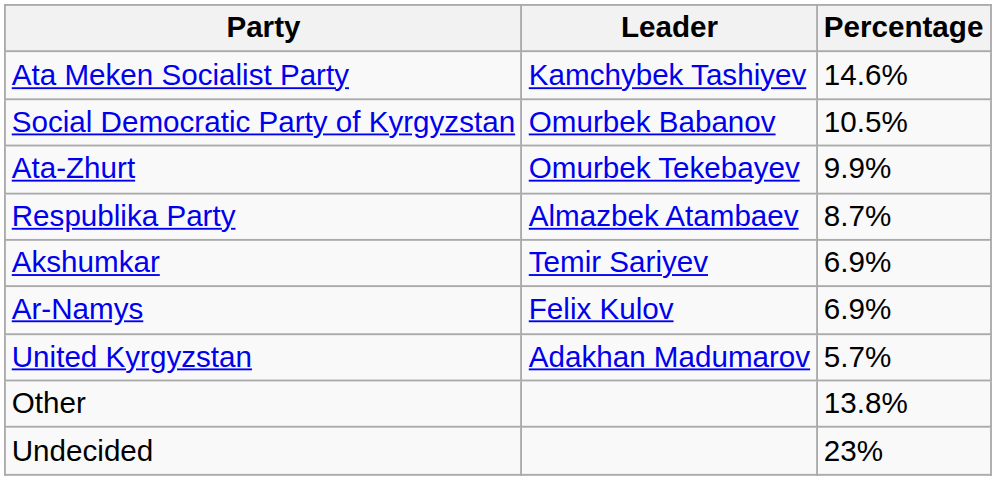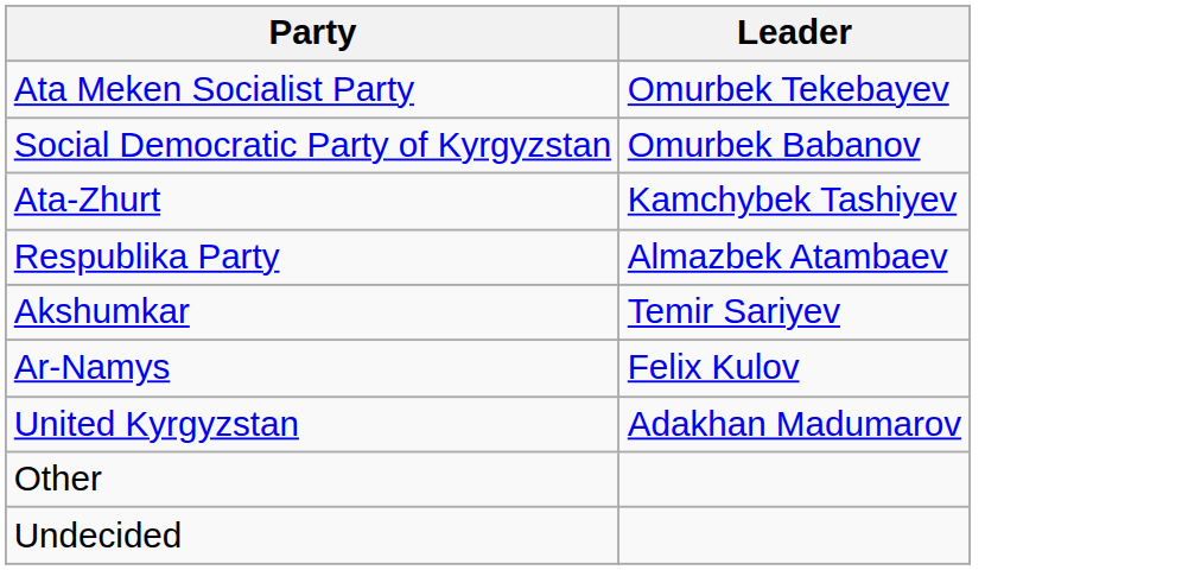- column: Percentage | 14.6% | 10.5% | 9.9% | 8.7% | 6.9% | 6.9% | 5.7% | 13.8% | 23%
Ata Meken Socialist Party | Leader: Kamchybek Tashiyev -> Omurbek Tekebayev
Ata-Zhurt | Leader: Omurbek Tekebayev -> Kamchybek Tashiyev
